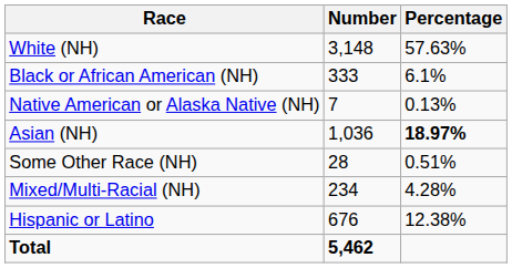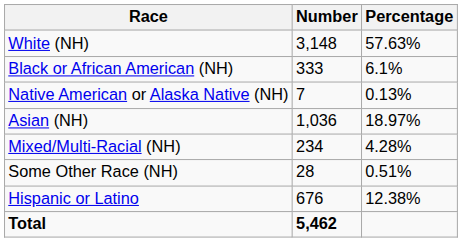Asian (NH) | Percentage: bold -> normal
rows swapped: Some Other Race (NH) <-> Mixed/Multi-Racial (NH)
